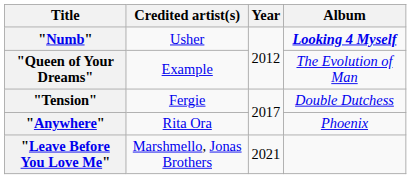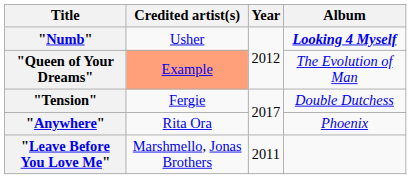"Queen of Your Dreams" | Credited artist(s): no background -> lightsalmon background
"Leave Before You Love Me" | Year: 2021 -> 2011
